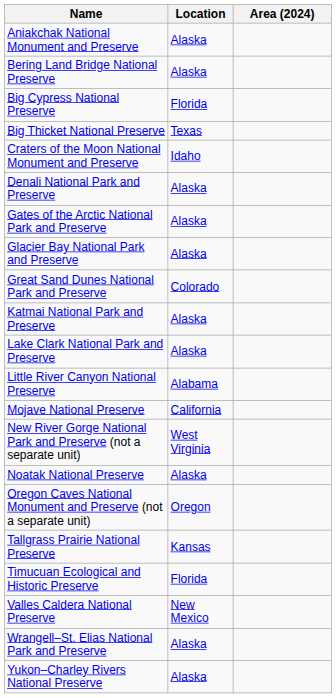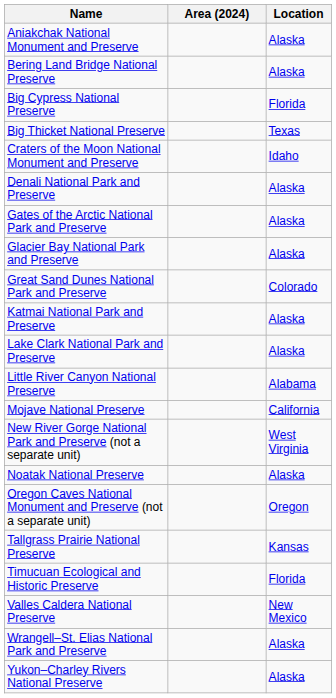columns swapped: Location <-> Area (2024)
